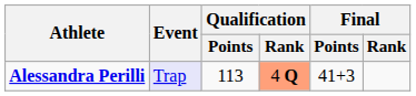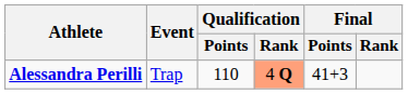Alessandra Perilli | Event: lavender background -> no background
Alessandra Perilli | Qualification / Points: 113 -> 110
